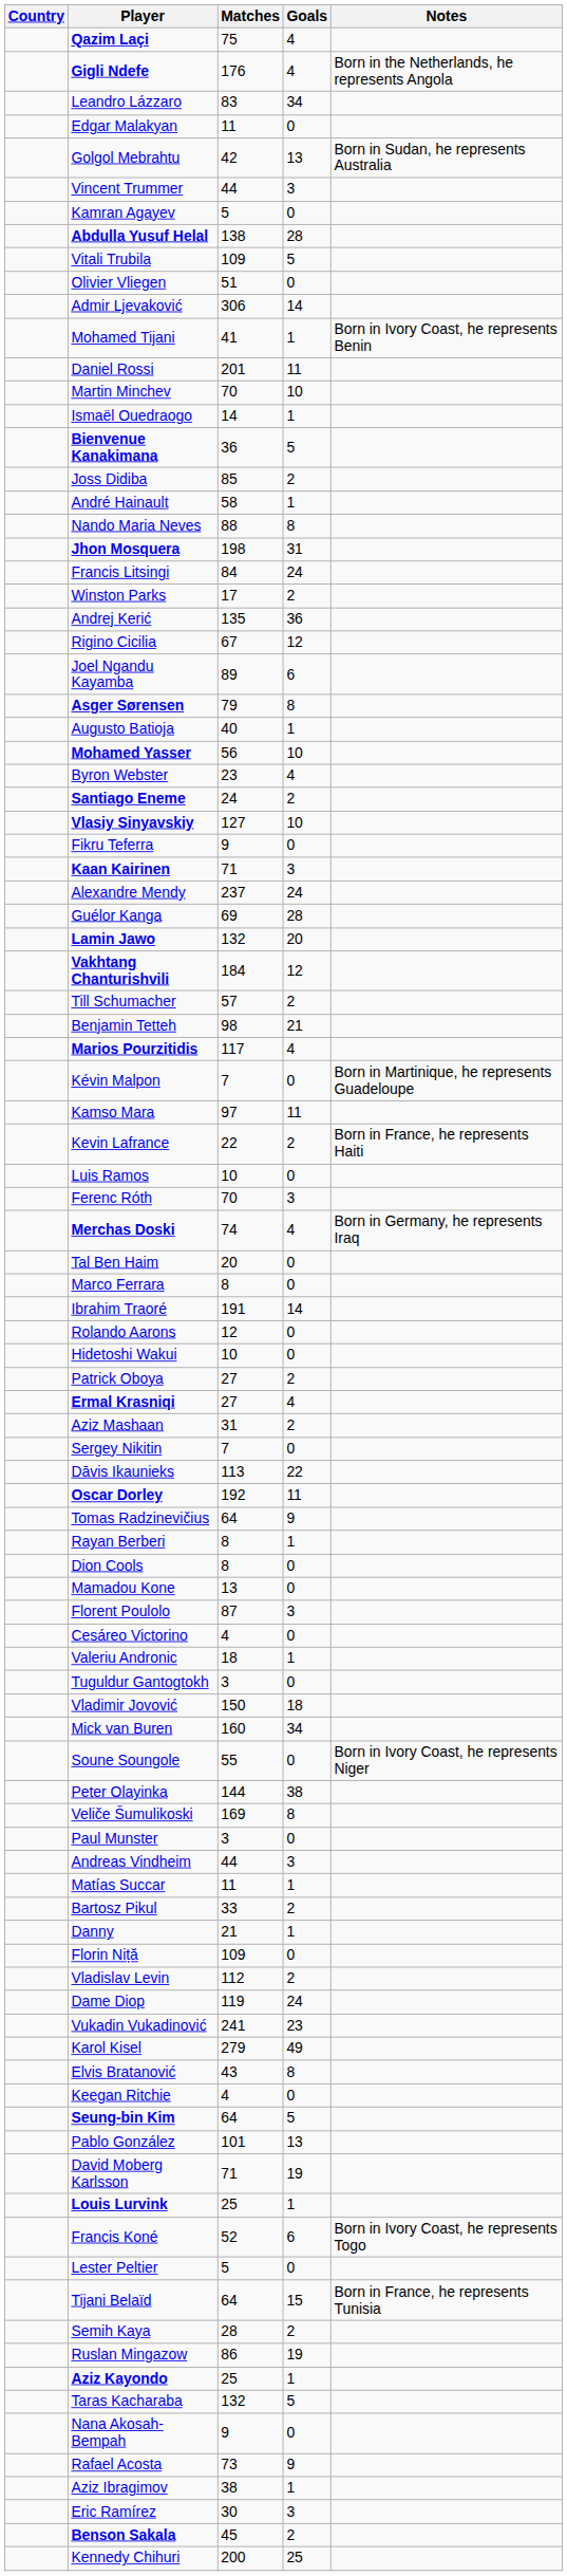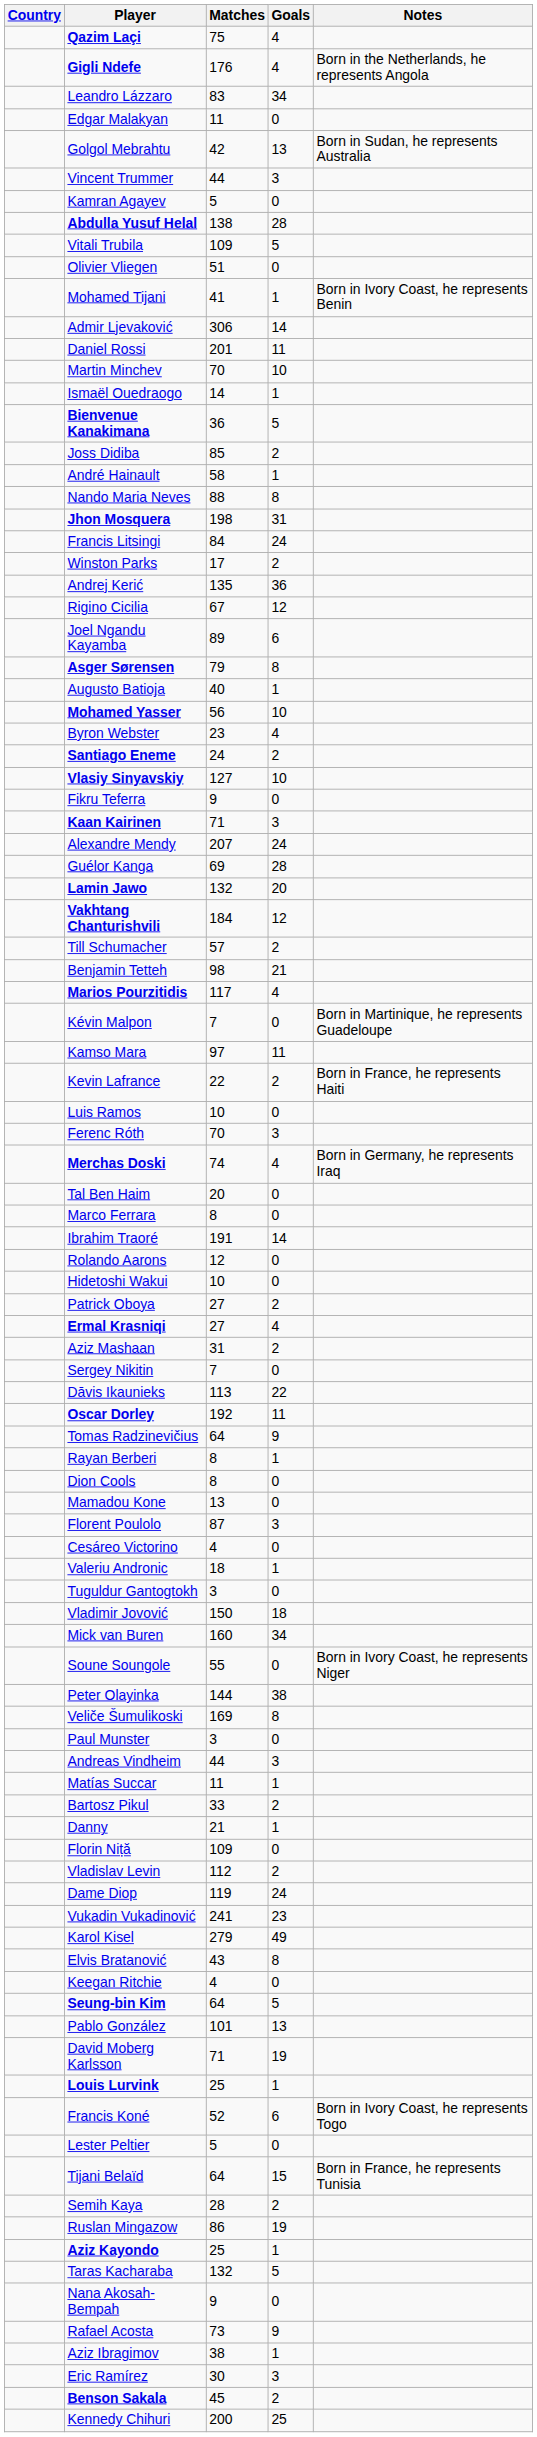rows swapped: Mohamed Tijani <-> Admir Ljevaković
Alexandre Mendy | Matches: 237 -> 207
